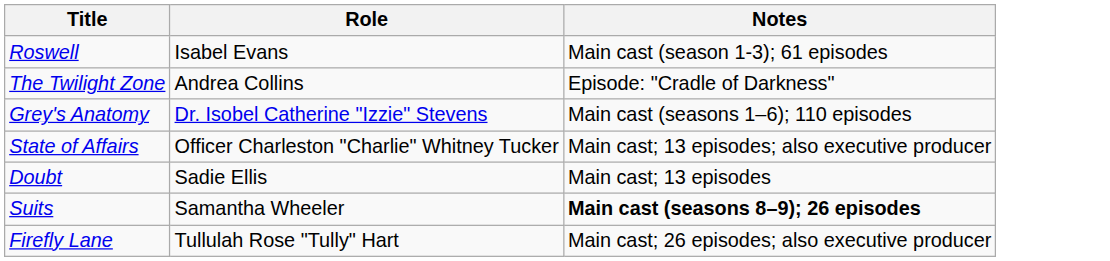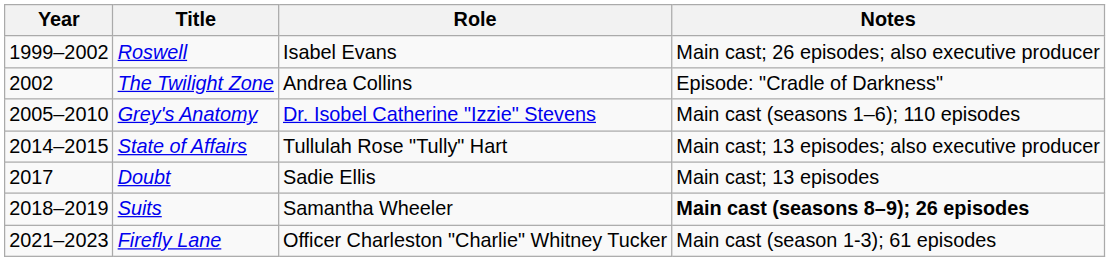+ column: Year | 1999–2002 | 2002 | 2005–2010 | 2014–2015 | 2017 | 2018–2019 | 2021–2023
Roswell | Notes: Main cast (season 1-3); 61 episodes -> Main cast; 26 episodes; also executive producer
State of Affairs | Role: Officer Charleston "Charlie" Whitney Tucker -> Tullulah Rose "Tully" Hart
Firefly Lane | Role: Tullulah Rose "Tully" Hart -> Officer Charleston "Charlie" Whitney Tucker
Firefly Lane | Notes: Main cast; 26 episodes; also executive producer -> Main cast (season 1-3); 61 episodes
